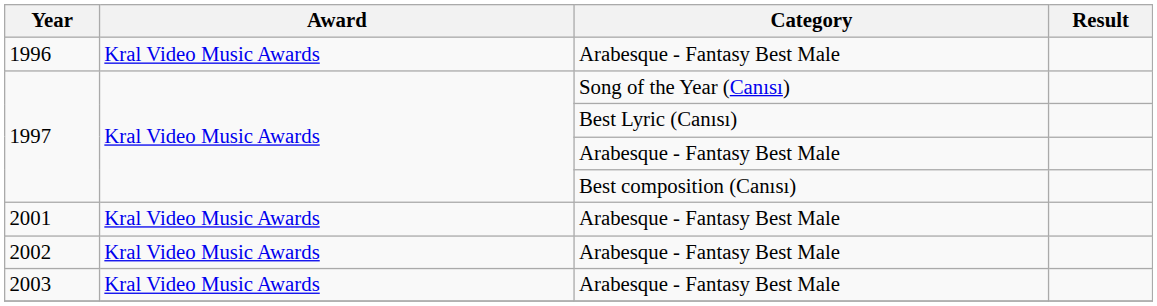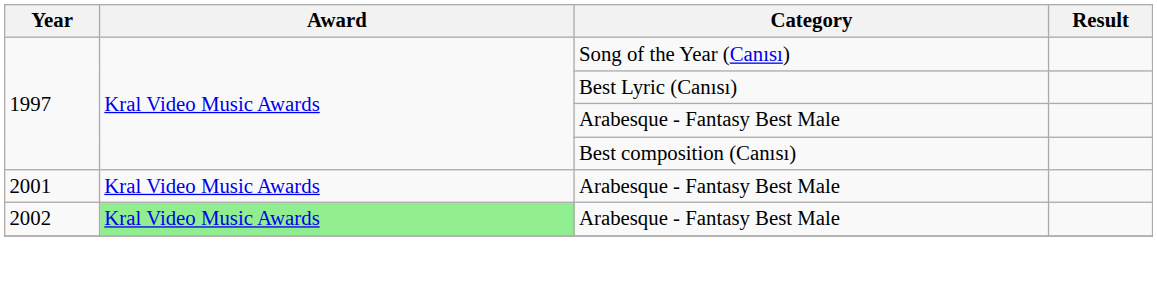- row: 1996 | Kral Video Music Awards | Arabesque - Fantasy Best Male
2002 | Award: no background -> lightgreen background
- row: 2003 | Kral Video Music Awards | Arabesque - Fantasy Best Male
